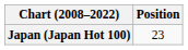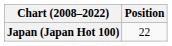Japan (Japan Hot 100) | Position: 23 -> 22
